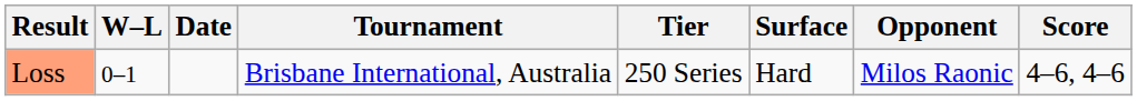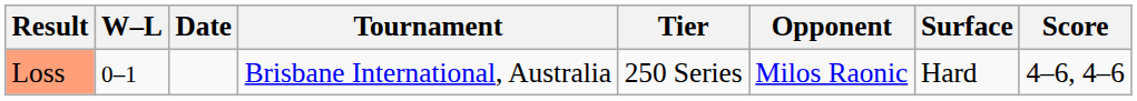columns swapped: Surface <-> Opponent
